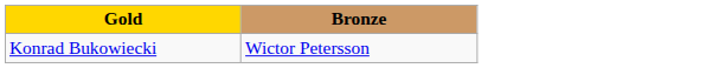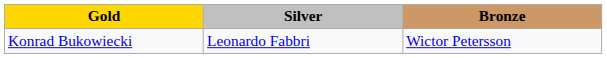+ column: Silver | Leonardo Fabbri
